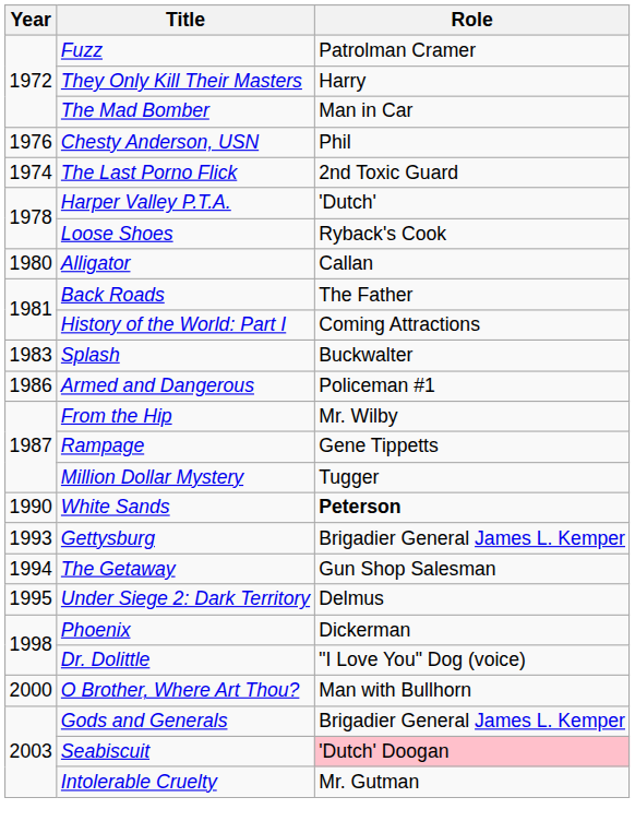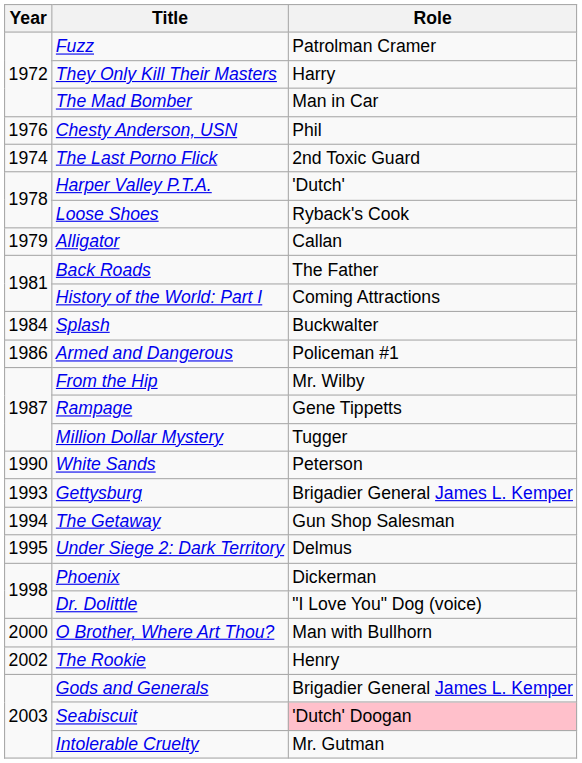Alligator | Year: 1980 -> 1979
Splash | Year: 1983 -> 1984
White Sands | Role: bold -> normal
+ row: 2002 | The Rookie | Henry
